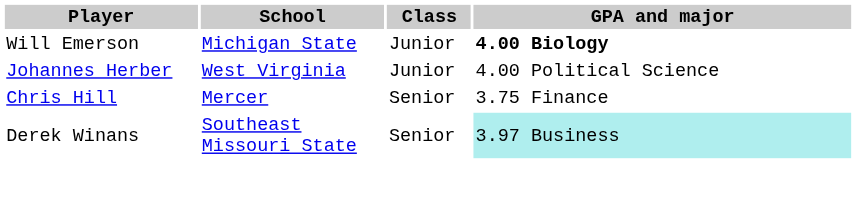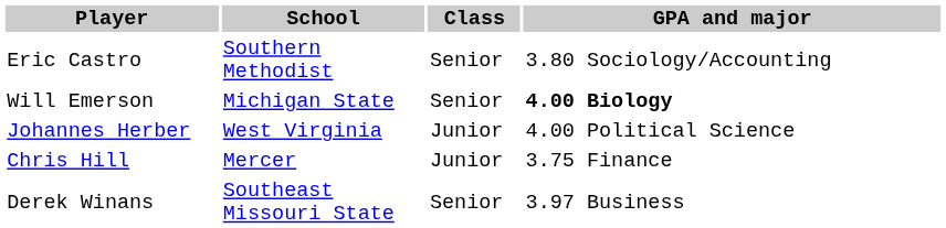+ row: Eric Castro | Southern Methodist | Senior | 3.80 Sociology/Accounting
Will Emerson | Class: Junior -> Senior
Chris Hill | Class: Senior -> Junior
Derek Winans | GPA and major: paleturquoise background -> no background
